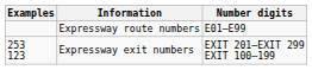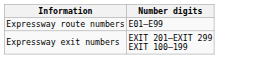- column: Examples | 253 123
